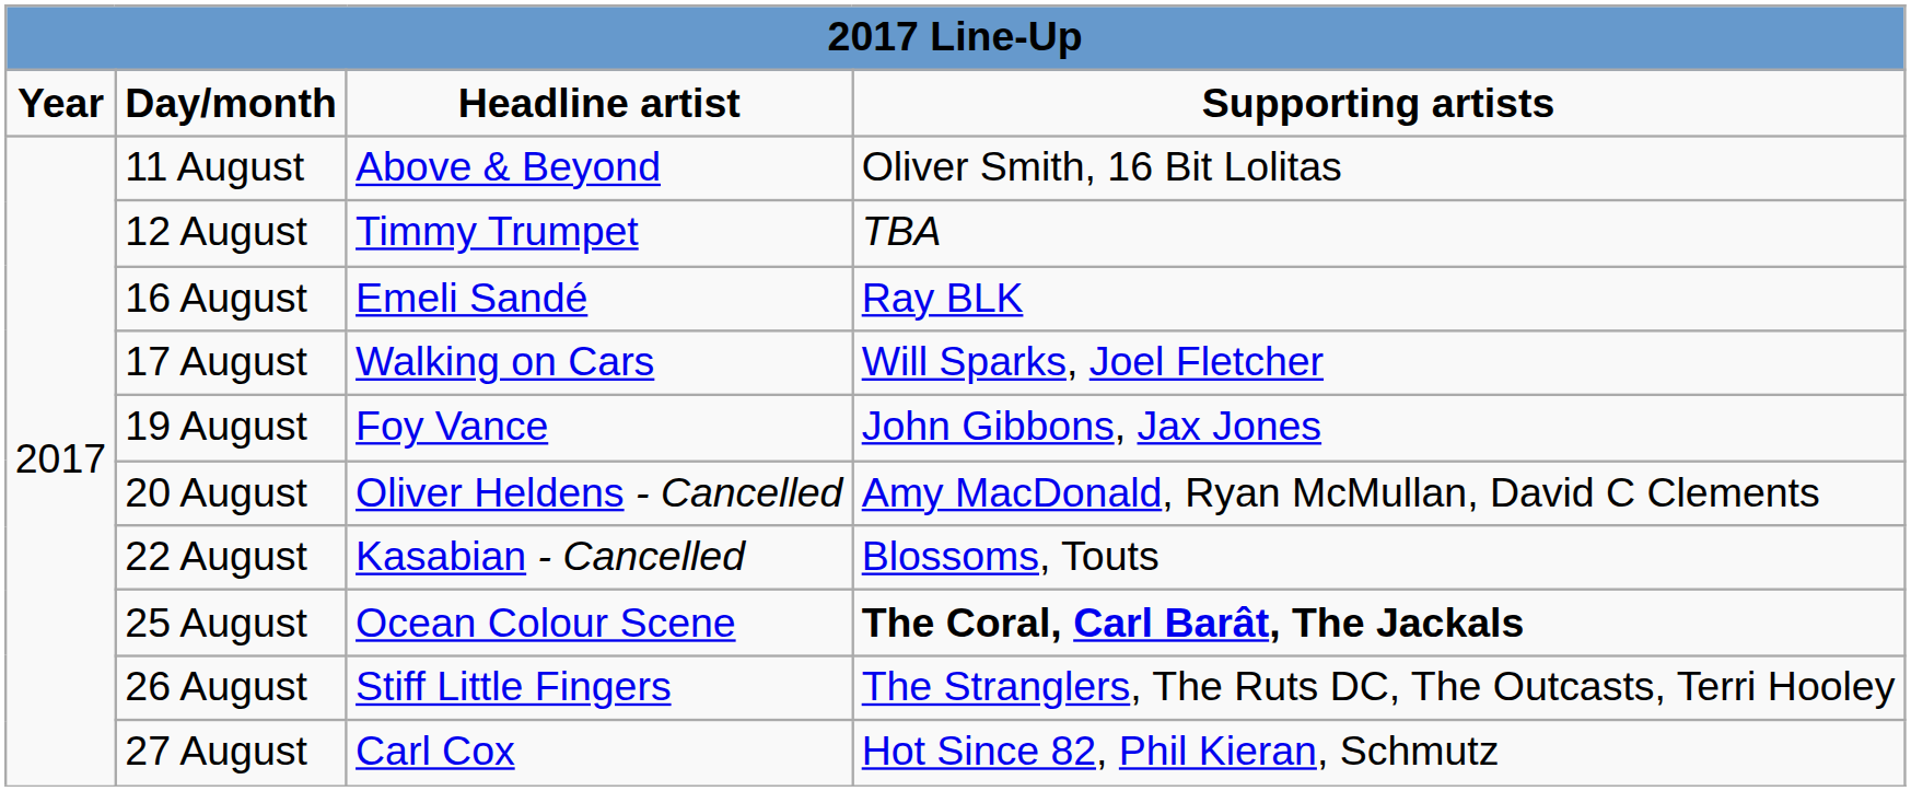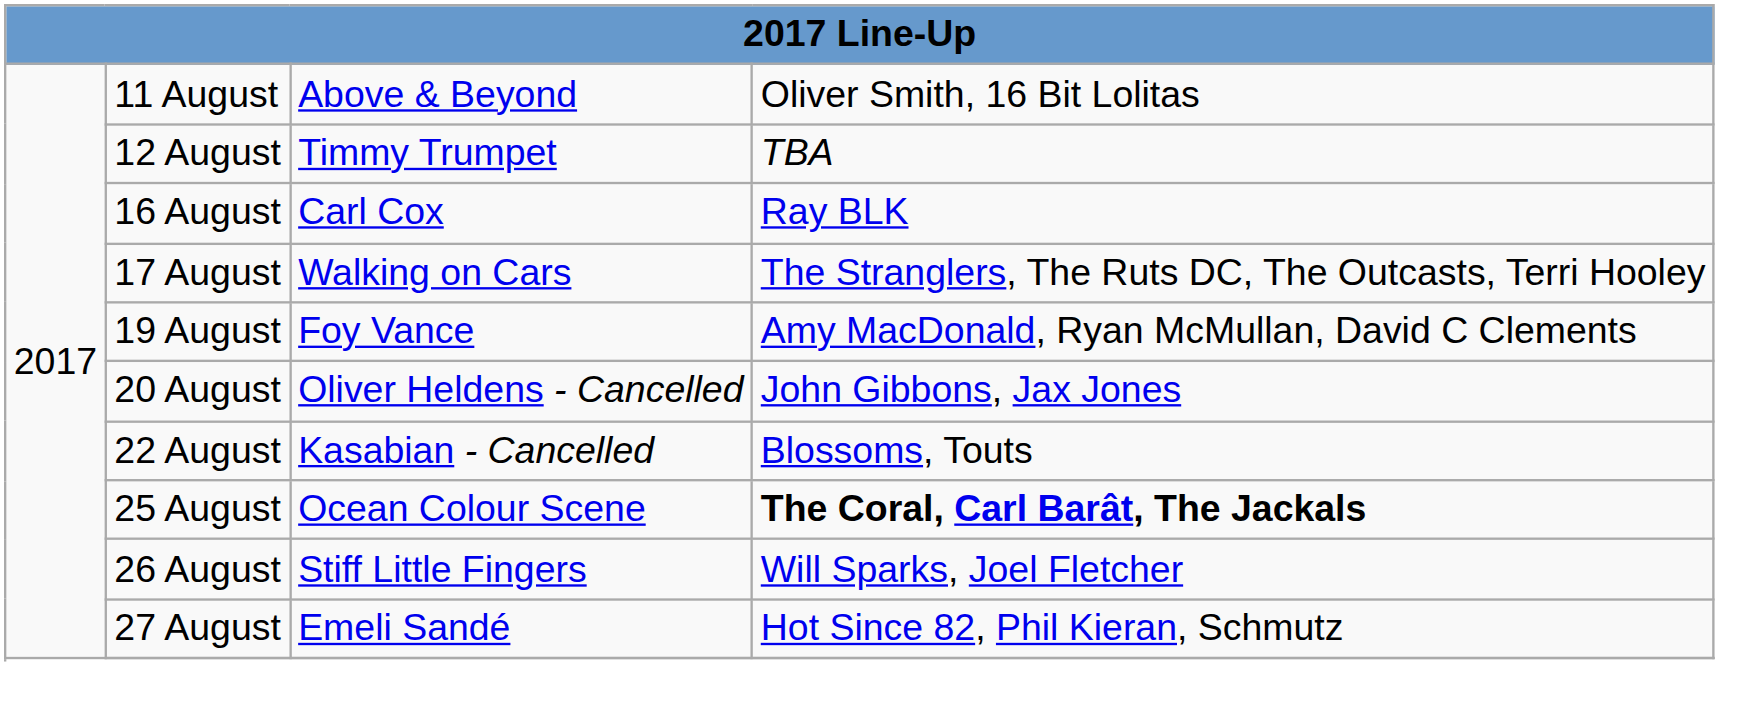- row: Year | Day/month | Headline artist | Supporting artists
16 August | column 3: Emeli Sandé -> Carl Cox
17 August | column 4: Will Sparks, Joel Fletcher -> The Stranglers, The Ruts DC, The Outcasts, Terri Hooley
19 August | column 4: John Gibbons, Jax Jones -> Amy MacDonald, Ryan McMullan, David C Clements
20 August | column 4: Amy MacDonald, Ryan McMullan, David C Clements -> John Gibbons, Jax Jones
26 August | column 4: The Stranglers, The Ruts DC, The Outcasts, Terri Hooley -> Will Sparks, Joel Fletcher
27 August | column 3: Carl Cox -> Emeli Sandé
